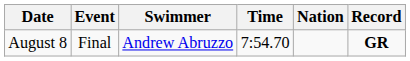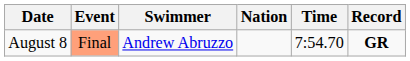columns swapped: Nation <-> Time
August 8 | Event: no background -> lightsalmon background
